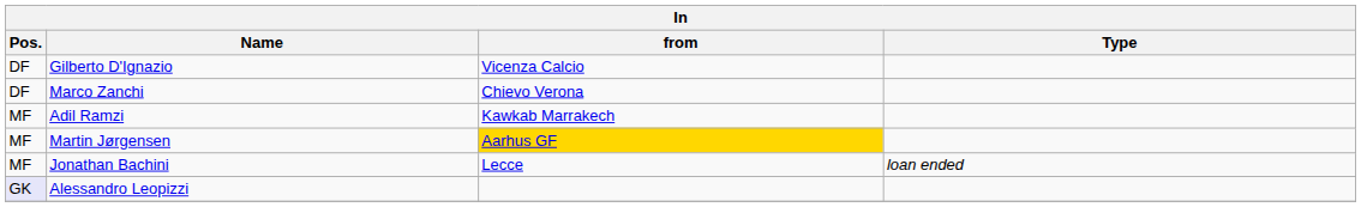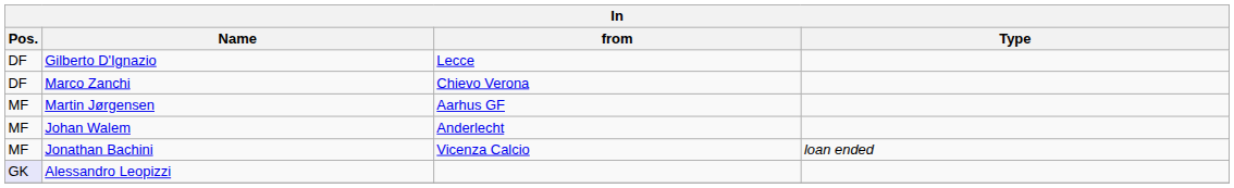Gilberto D'Ignazio | from: Vicenza Calcio -> Lecce
- row: MF | Adil Ramzi | Kawkab Marrakech
Martin Jørgensen | from: gold background -> no background
+ row: MF | Johan Walem | Anderlecht
Jonathan Bachini | from: Lecce -> Vicenza Calcio
